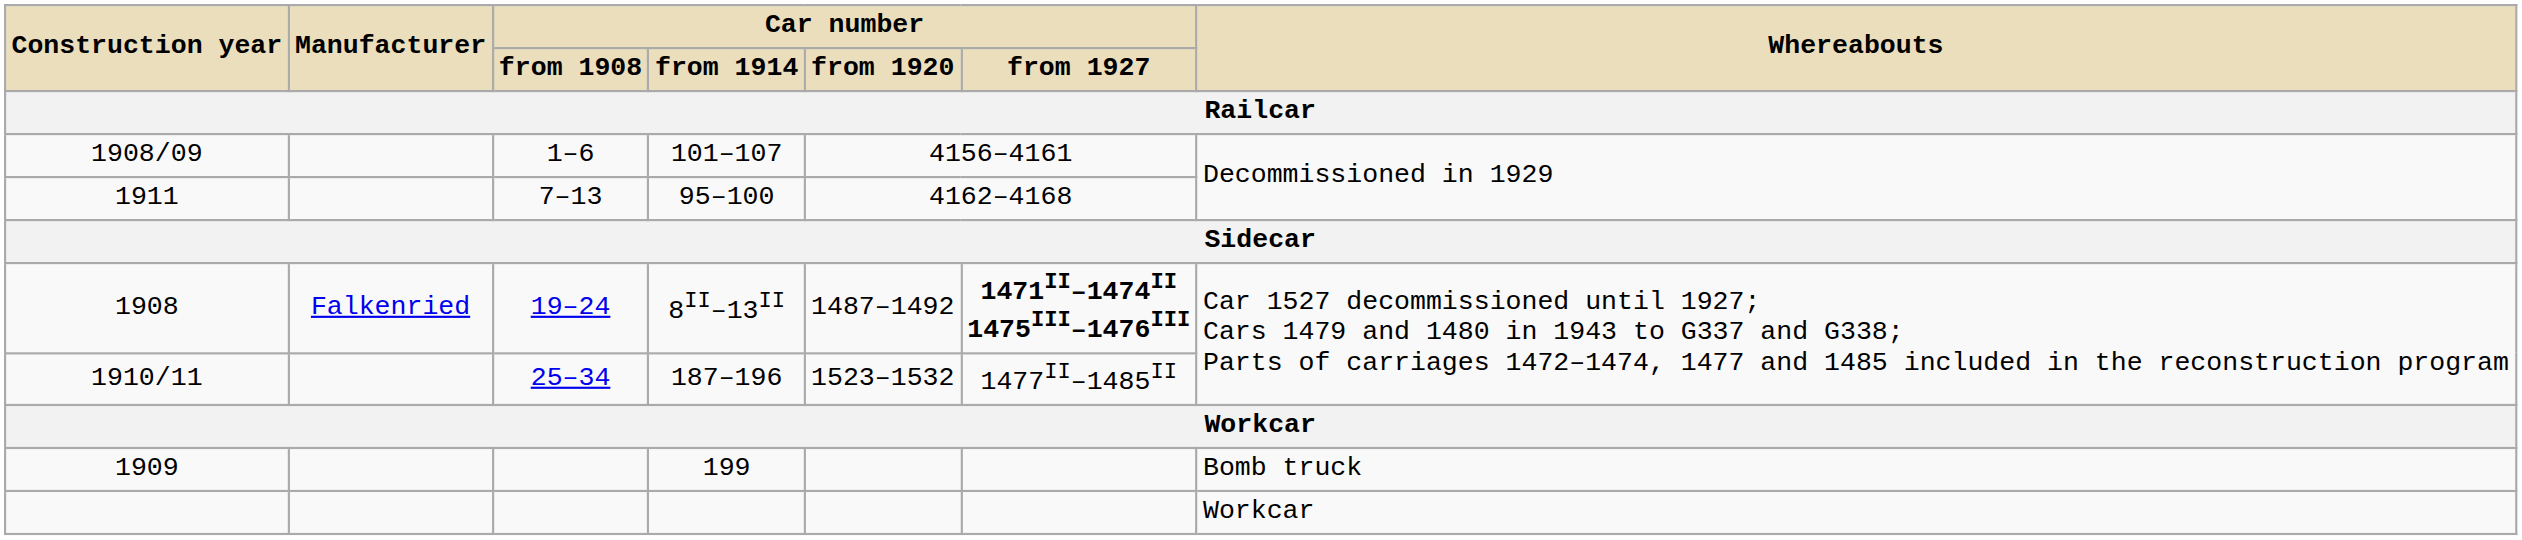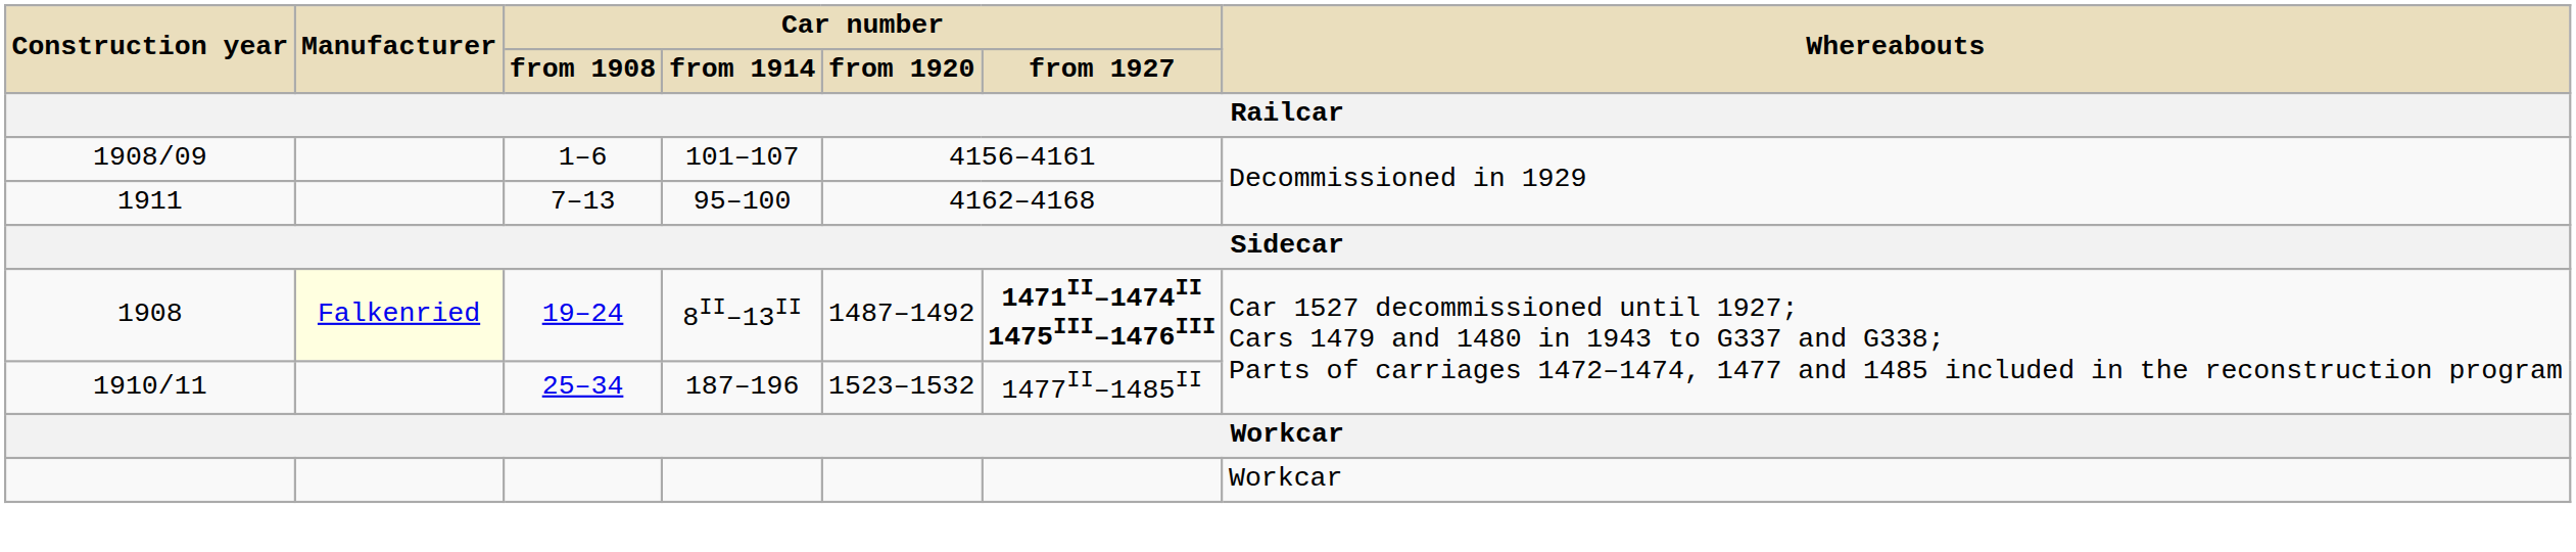1908 | Manufacturer: no background -> lightyellow background
- row: 1909 | 199 | Bomb truck
